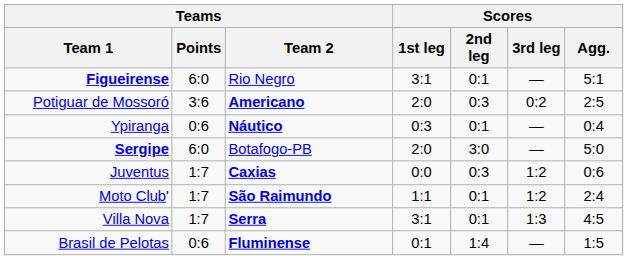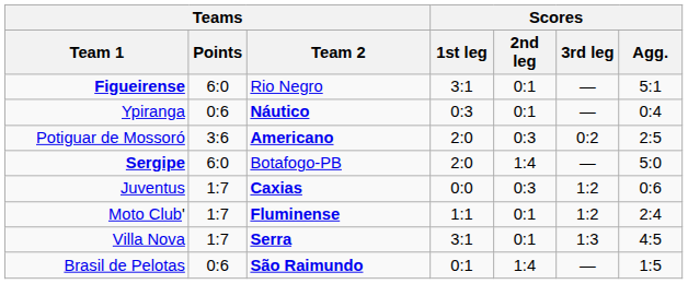rows swapped: Ypiranga <-> Potiguar de Mossoró
Sergipe | Scores / 2nd leg: 3:0 -> 1:4
Moto Club' | Teams / Team 2: São Raimundo -> Fluminense
Brasil de Pelotas | Teams / Team 2: Fluminense -> São Raimundo
